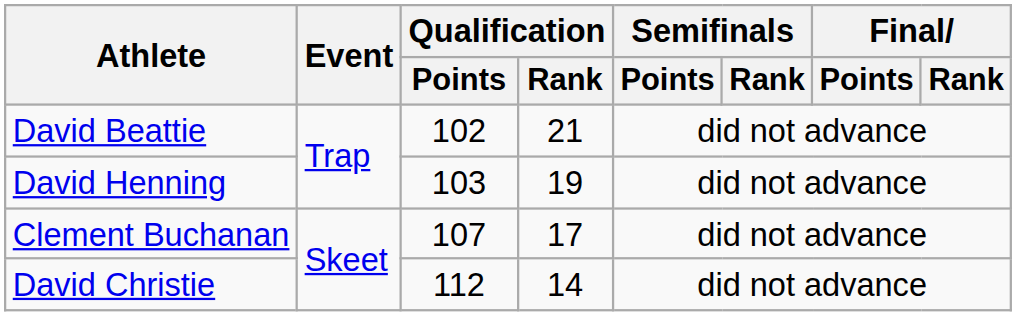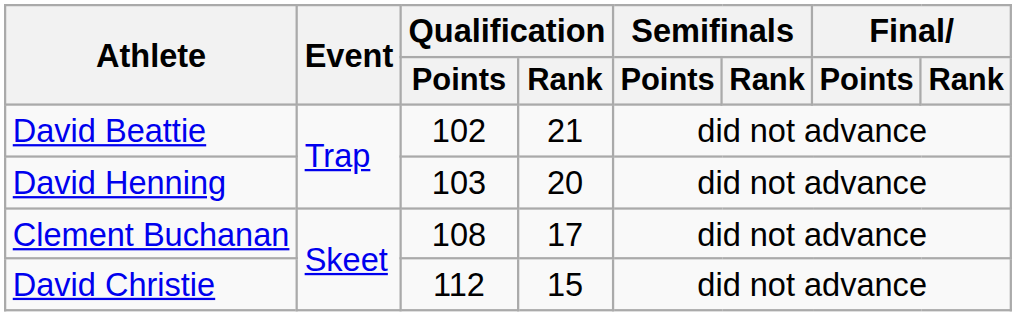David Henning | Qualification / Rank: 19 -> 20
Clement Buchanan | Qualification / Points: 107 -> 108
David Christie | Qualification / Rank: 14 -> 15
